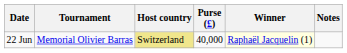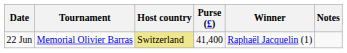22 Jun | Purse (£): 40,000 -> 41,400
22 Jun | Winner: lightyellow background -> no background
